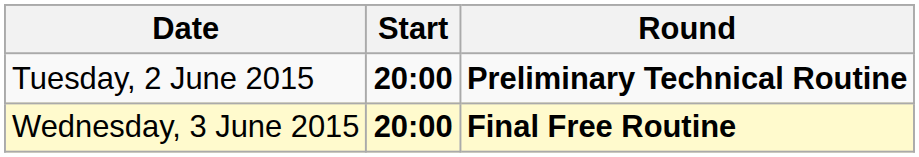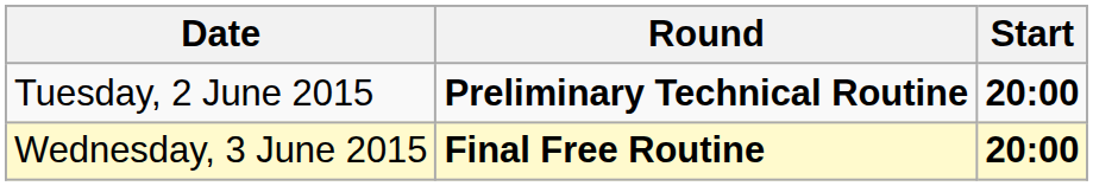columns swapped: Start <-> Round
